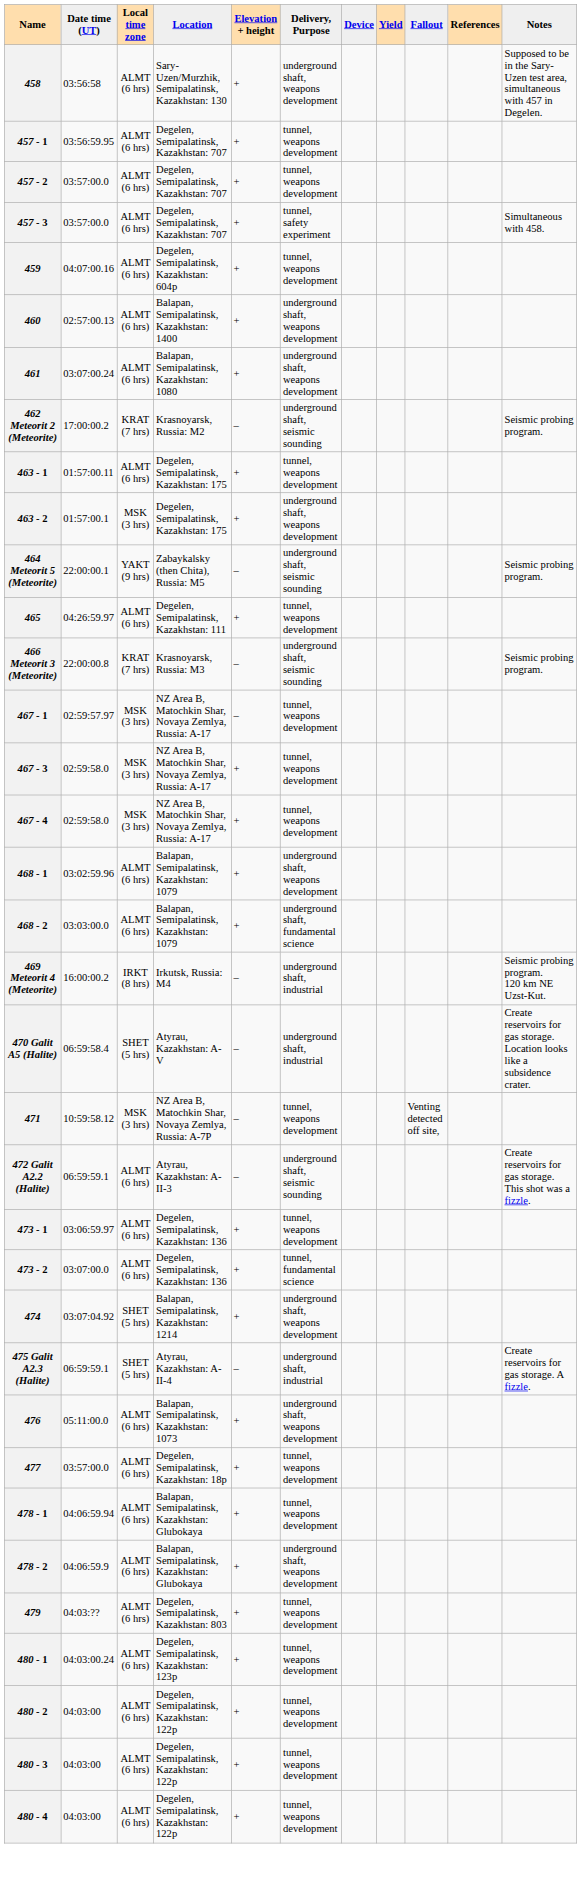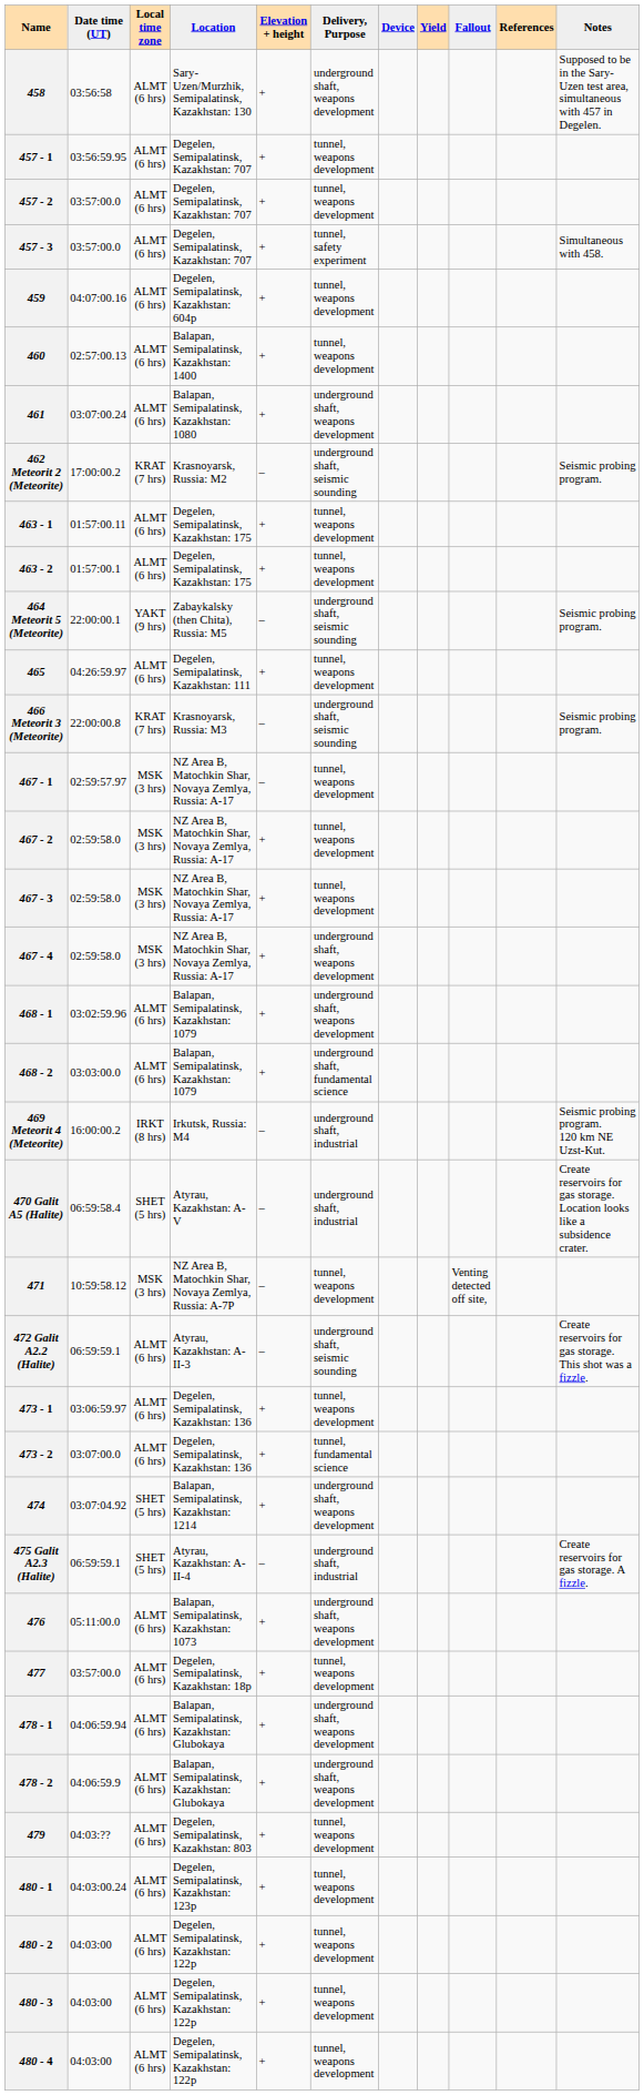460 | Delivery, Purpose: underground shaft, weapons development -> tunnel, weapons development
463 - 2 | Local time zone: MSK (3 hrs) -> ALMT (6 hrs)
463 - 2 | Delivery, Purpose: underground shaft, weapons development -> tunnel, weapons development
+ row: 467 - 2 | 02:59:58.0 | MSK (3 hrs) | NZ Area B, Matochkin Shar, Novaya Zemlya, Russia: A-17 | + | tunnel, weapons development
467 - 4 | Delivery, Purpose: tunnel, weapons development -> underground shaft, weapons development
478 - 1 | Delivery, Purpose: tunnel, weapons development -> underground shaft, weapons development
